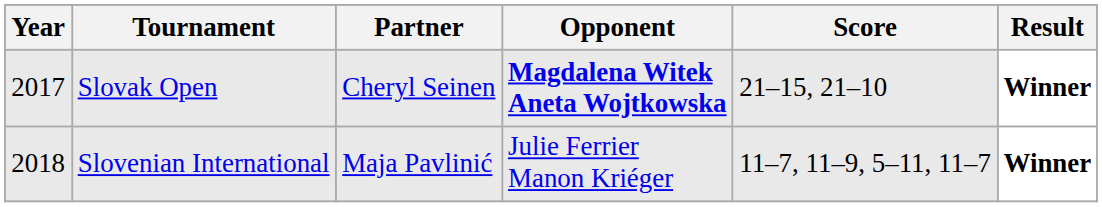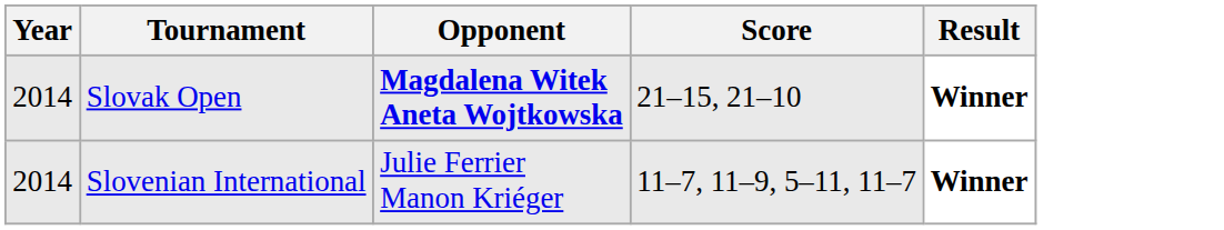- column: Partner | Cheryl Seinen | Maja Pavlinić
Slovak Open | Year: 2017 -> 2014
Slovenian International | Year: 2018 -> 2014
